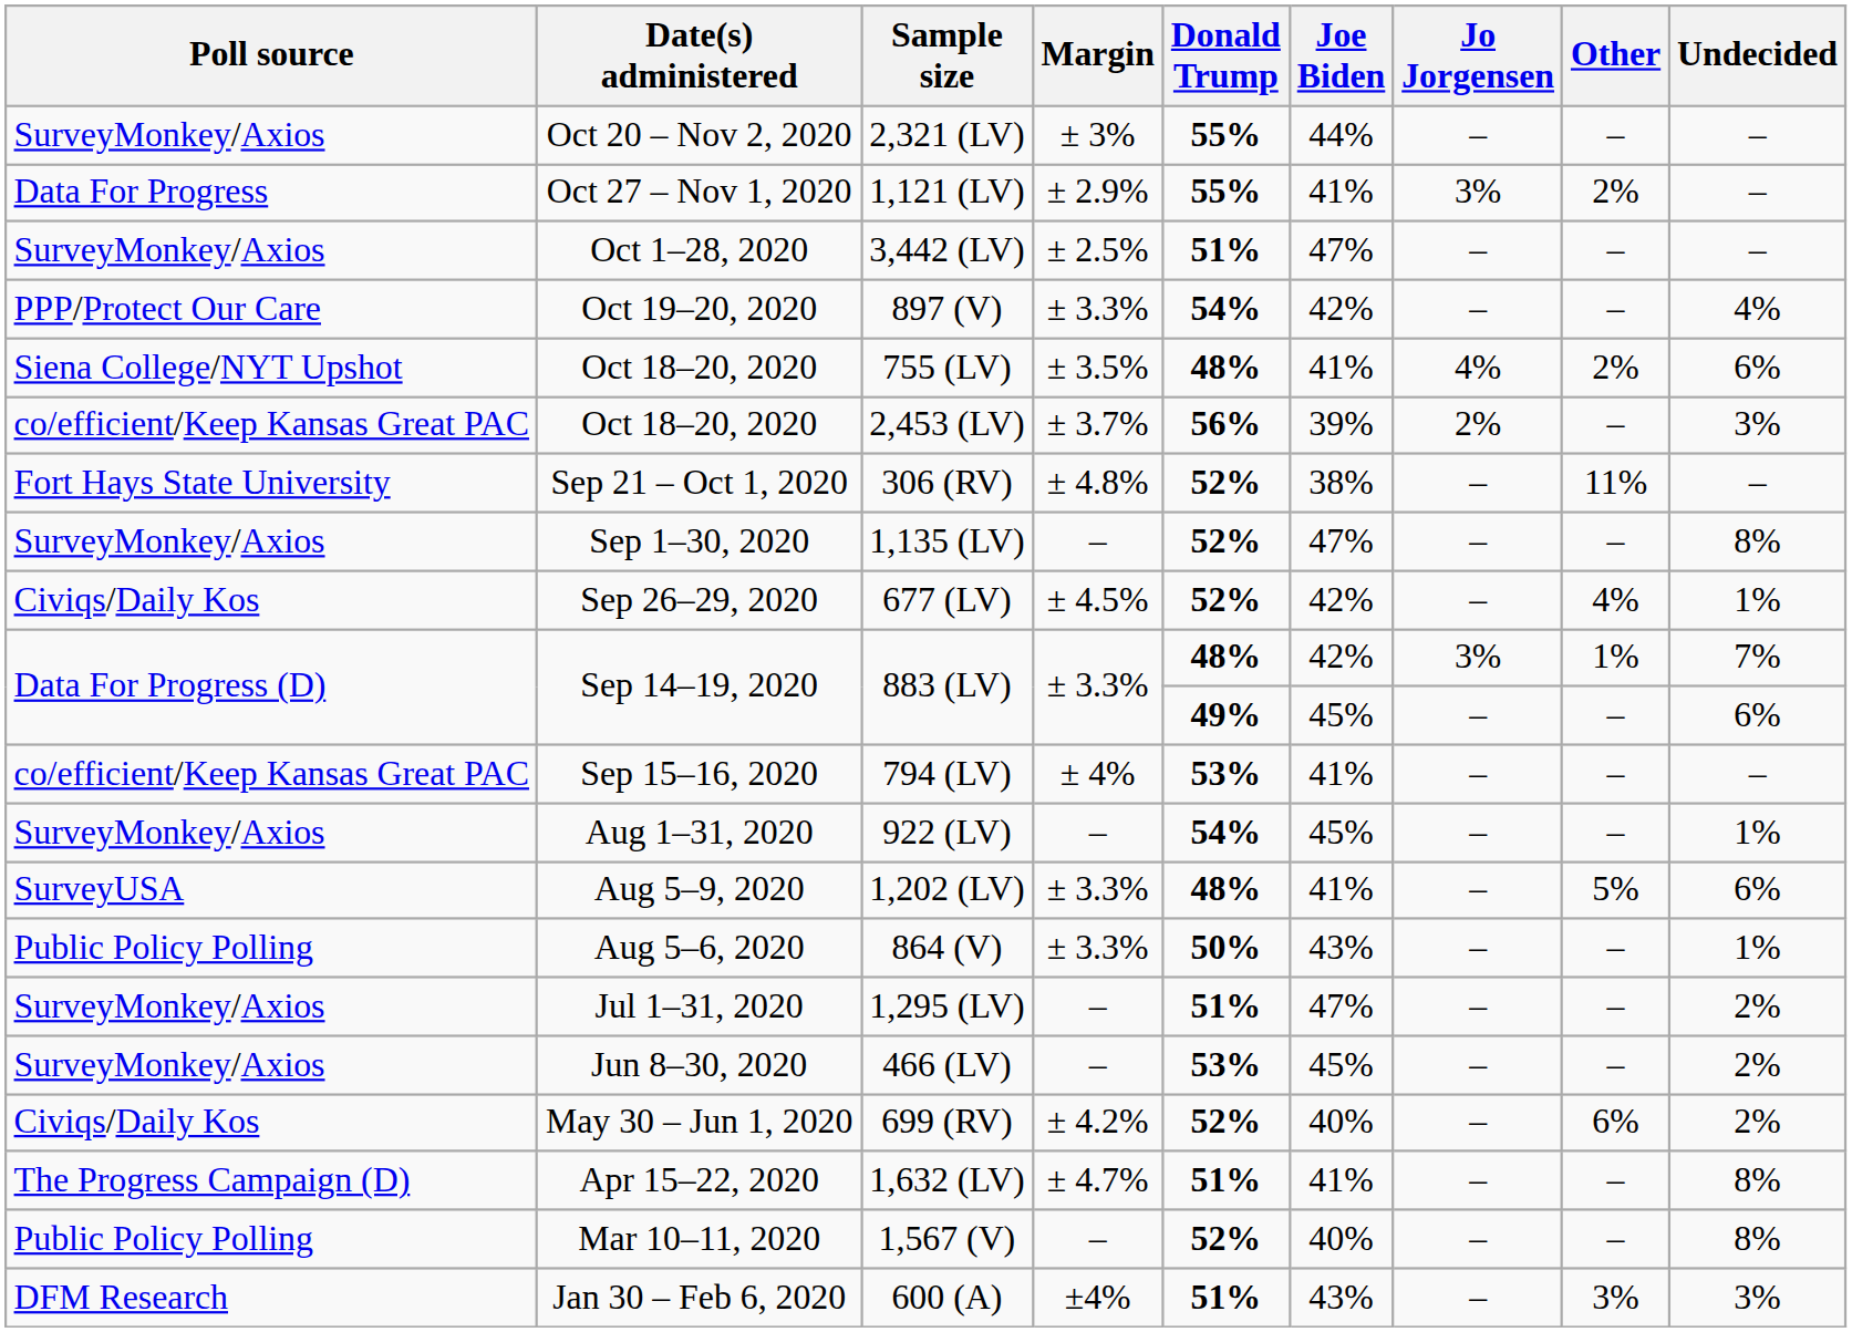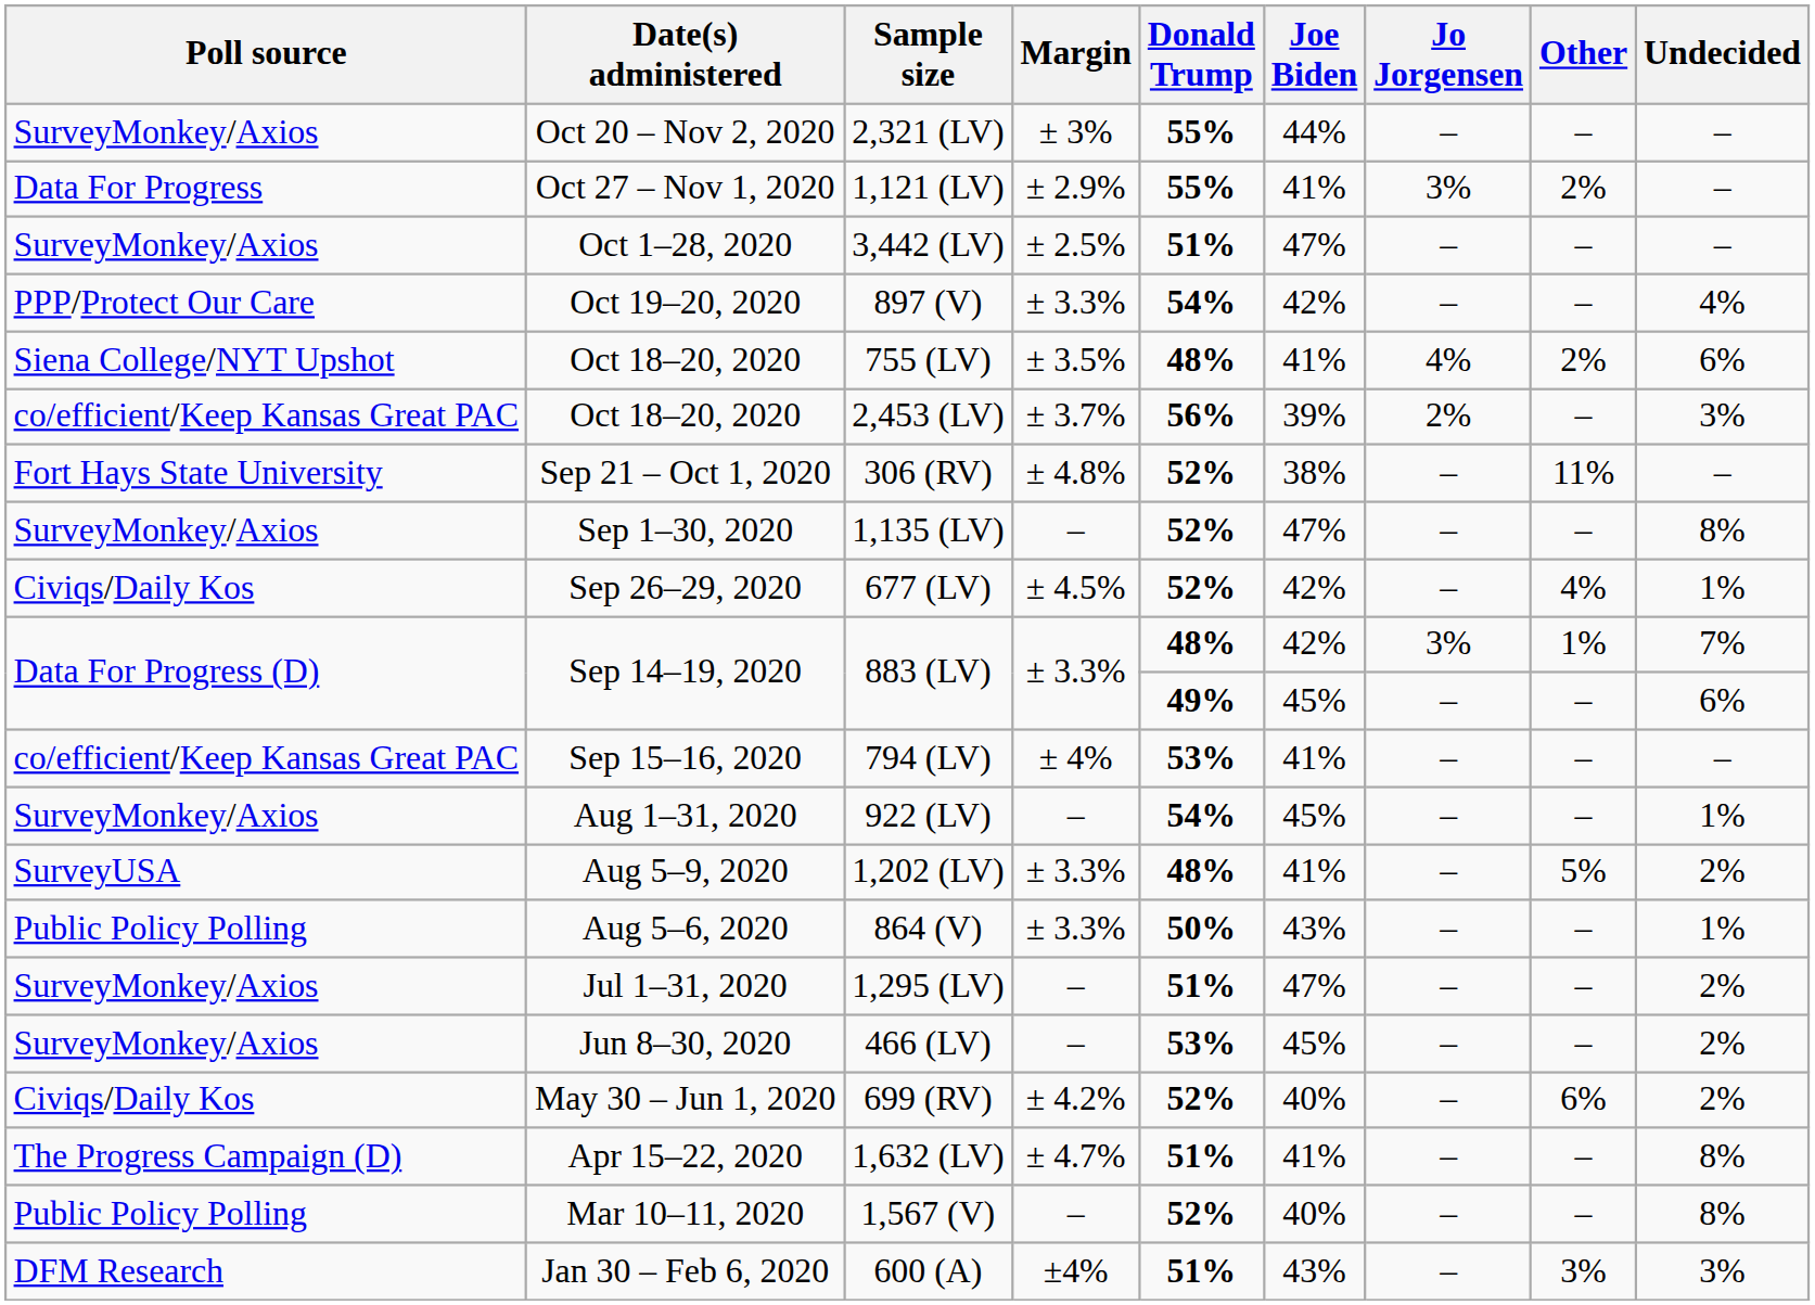1,202 (LV) | Undecided: 6% -> 2%
